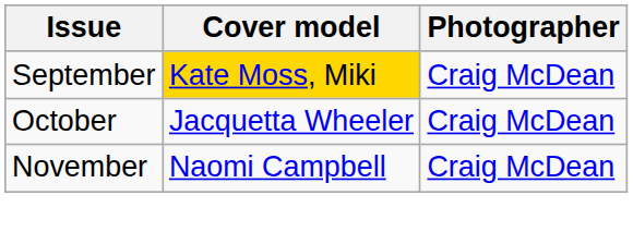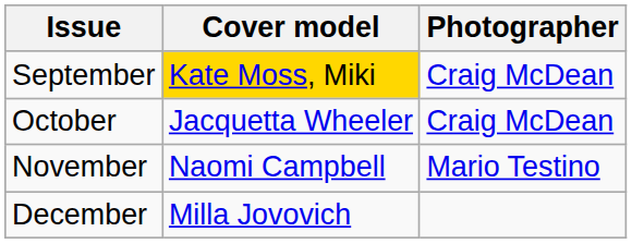November | Photographer: Craig McDean -> Mario Testino
+ row: December | Milla Jovovich
